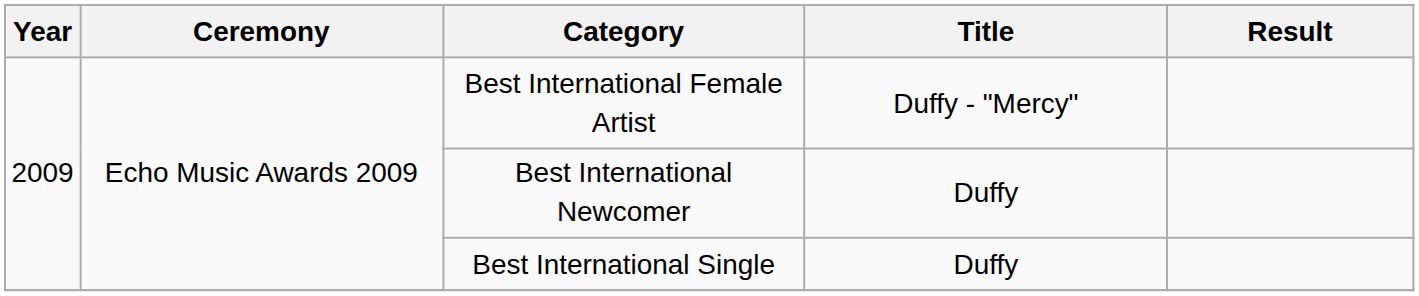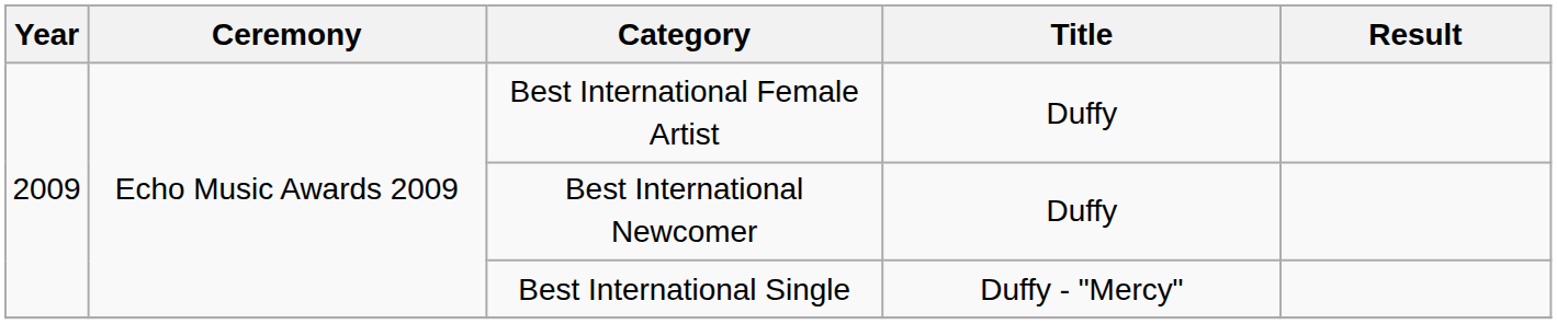Best International Female Artist | Title: Duffy - "Mercy" -> Duffy
Best International Single | Title: Duffy -> Duffy - "Mercy"
